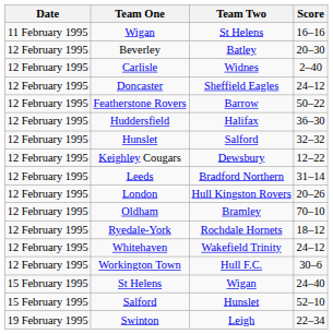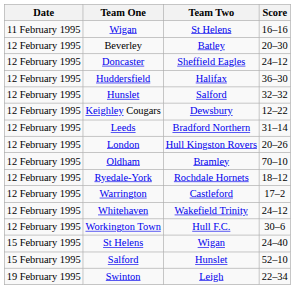- row: 12 February 1995 | Carlisle | Widnes | 2–40
- row: 12 February 1995 | Featherstone Rovers | Barrow | 50–22
+ row: 12 February 1995 | Warrington | Castleford | 17–2
